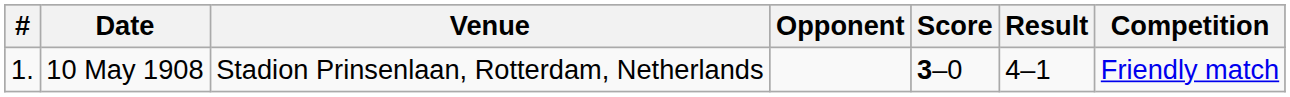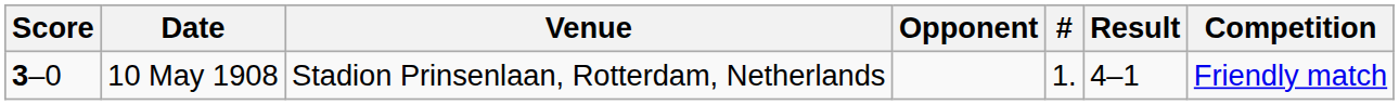columns swapped: # <-> Score
